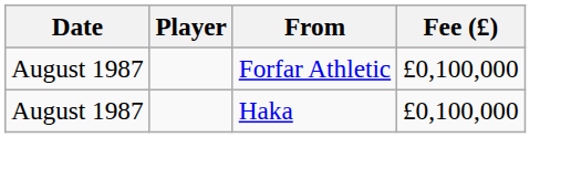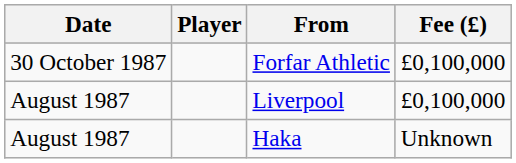Forfar Athletic | Date: August 1987 -> 30 October 1987
+ row: August 1987 | Liverpool | £0,100,000
Haka | Fee (£): £0,100,000 -> Unknown
